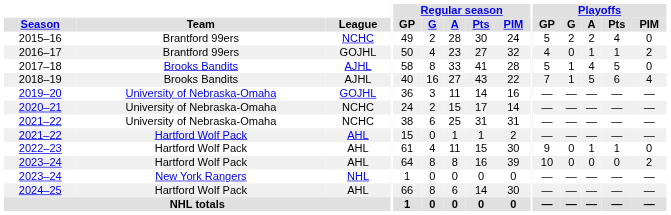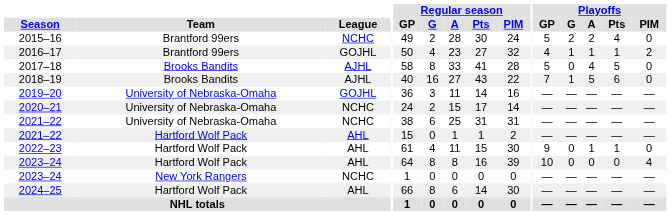2016–17 | Playoffs / G: 0 -> 1
2017–18 | Playoffs / G: 1 -> 0
2018–19 | Playoffs / PIM: 4 -> 0
2023–24 / Hartford Wolf Pack | Playoffs / PIM: 2 -> 4
2023–24 / New York Rangers | League: NHL -> NCHC
